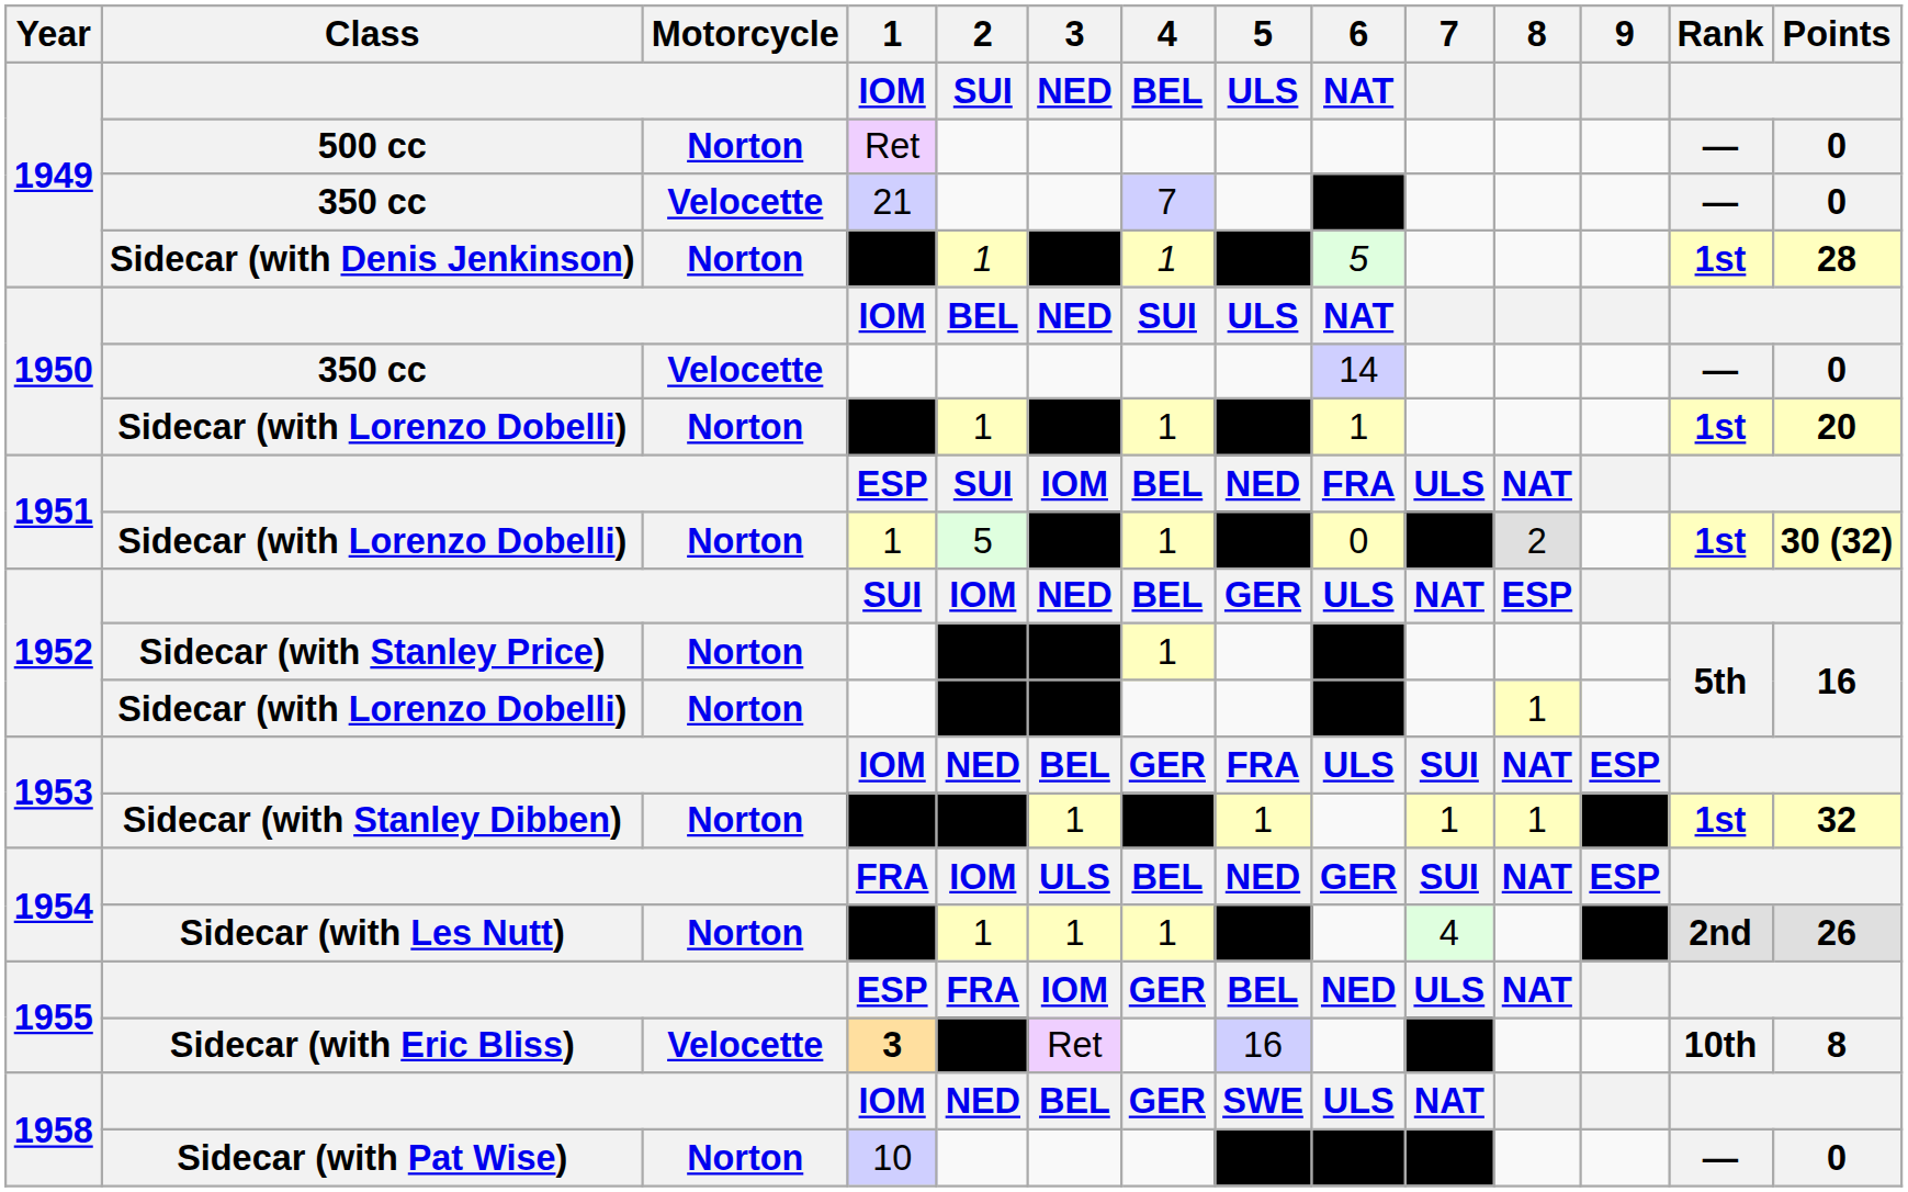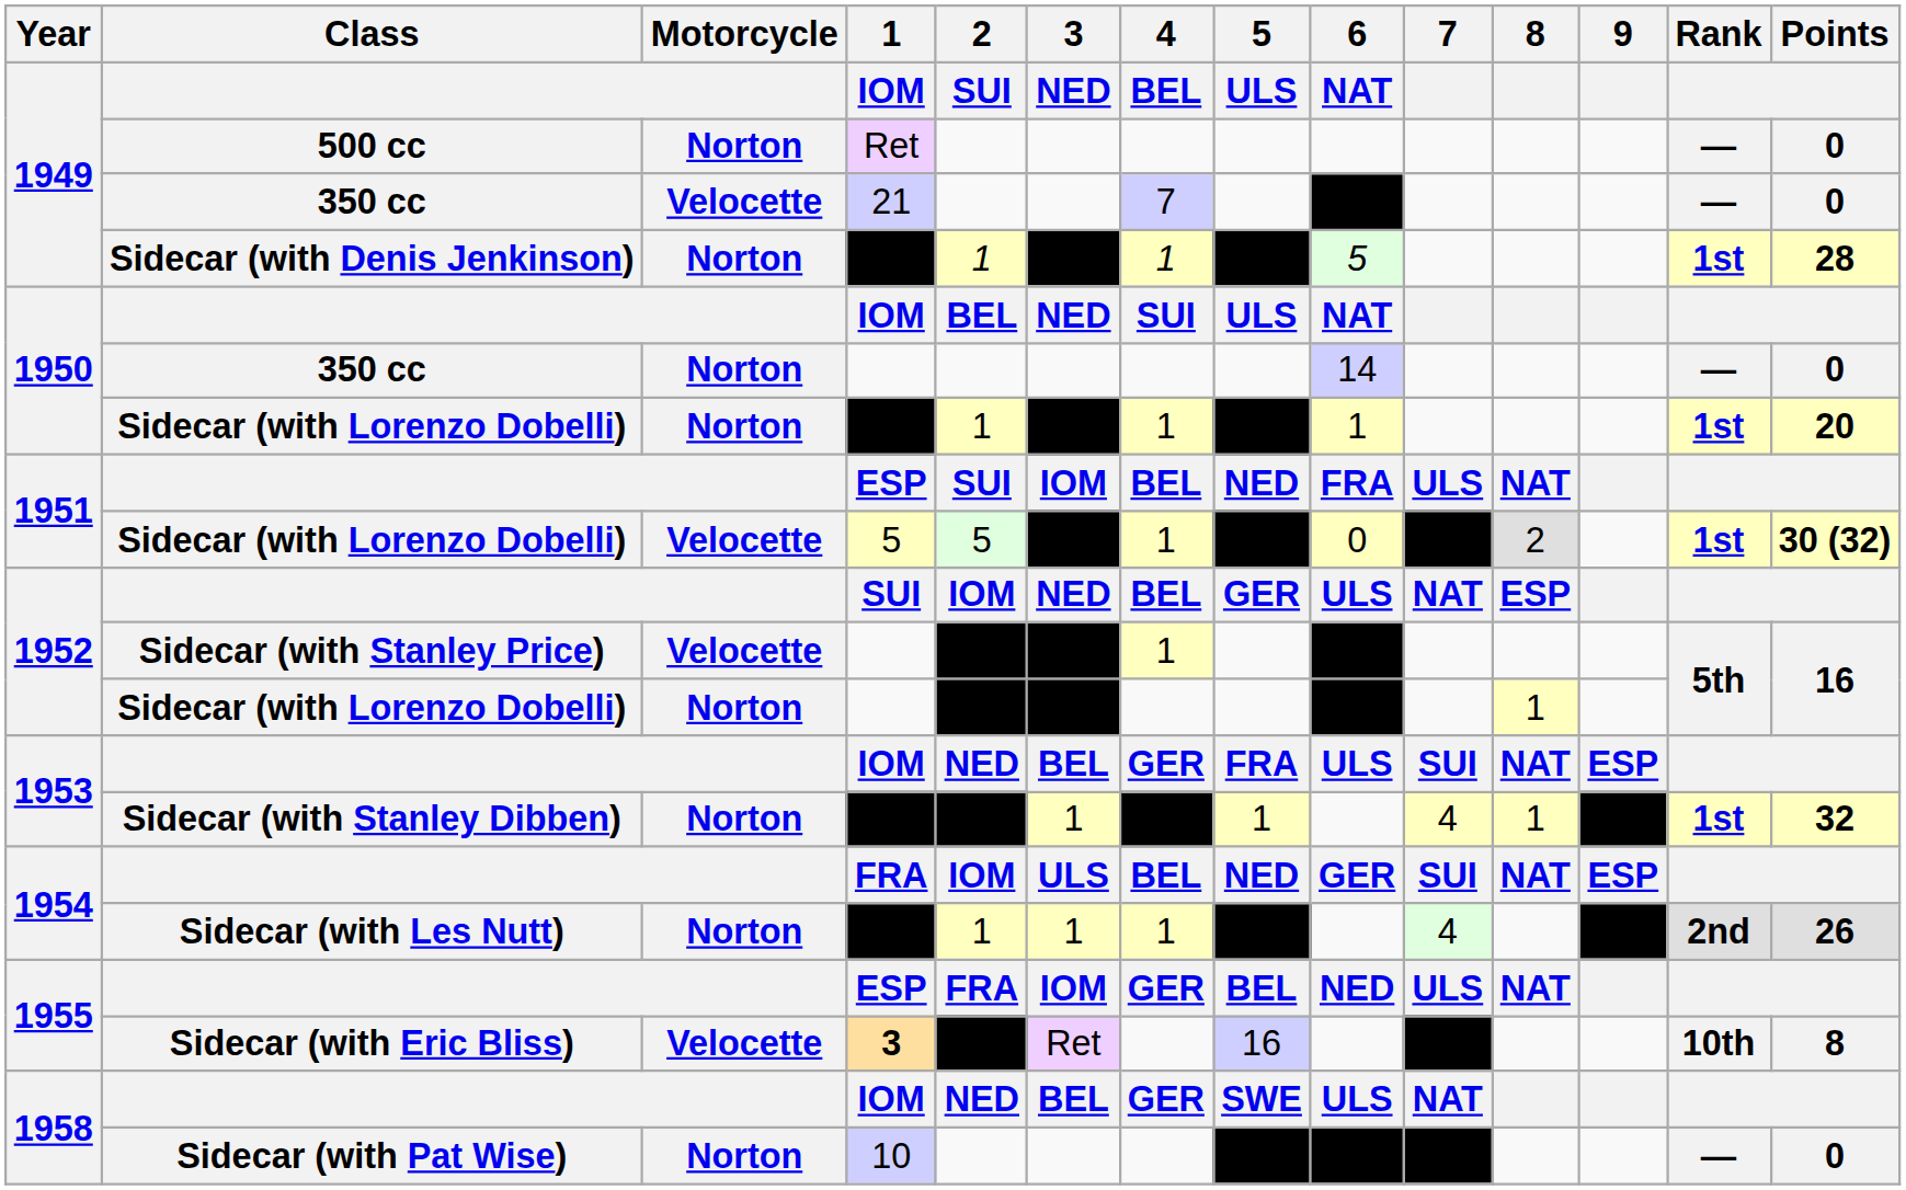1950 / 350 cc | Motorcycle: Velocette -> Norton
1951 / Sidecar (with Lorenzo Dobelli) | Motorcycle: Norton -> Velocette
1951 / Sidecar (with Lorenzo Dobelli) | 1 / IOM: 1 -> 5
Sidecar (with Stanley Price) | Motorcycle: Norton -> Velocette
Sidecar (with Stanley Dibben) | 7: 1 -> 4
